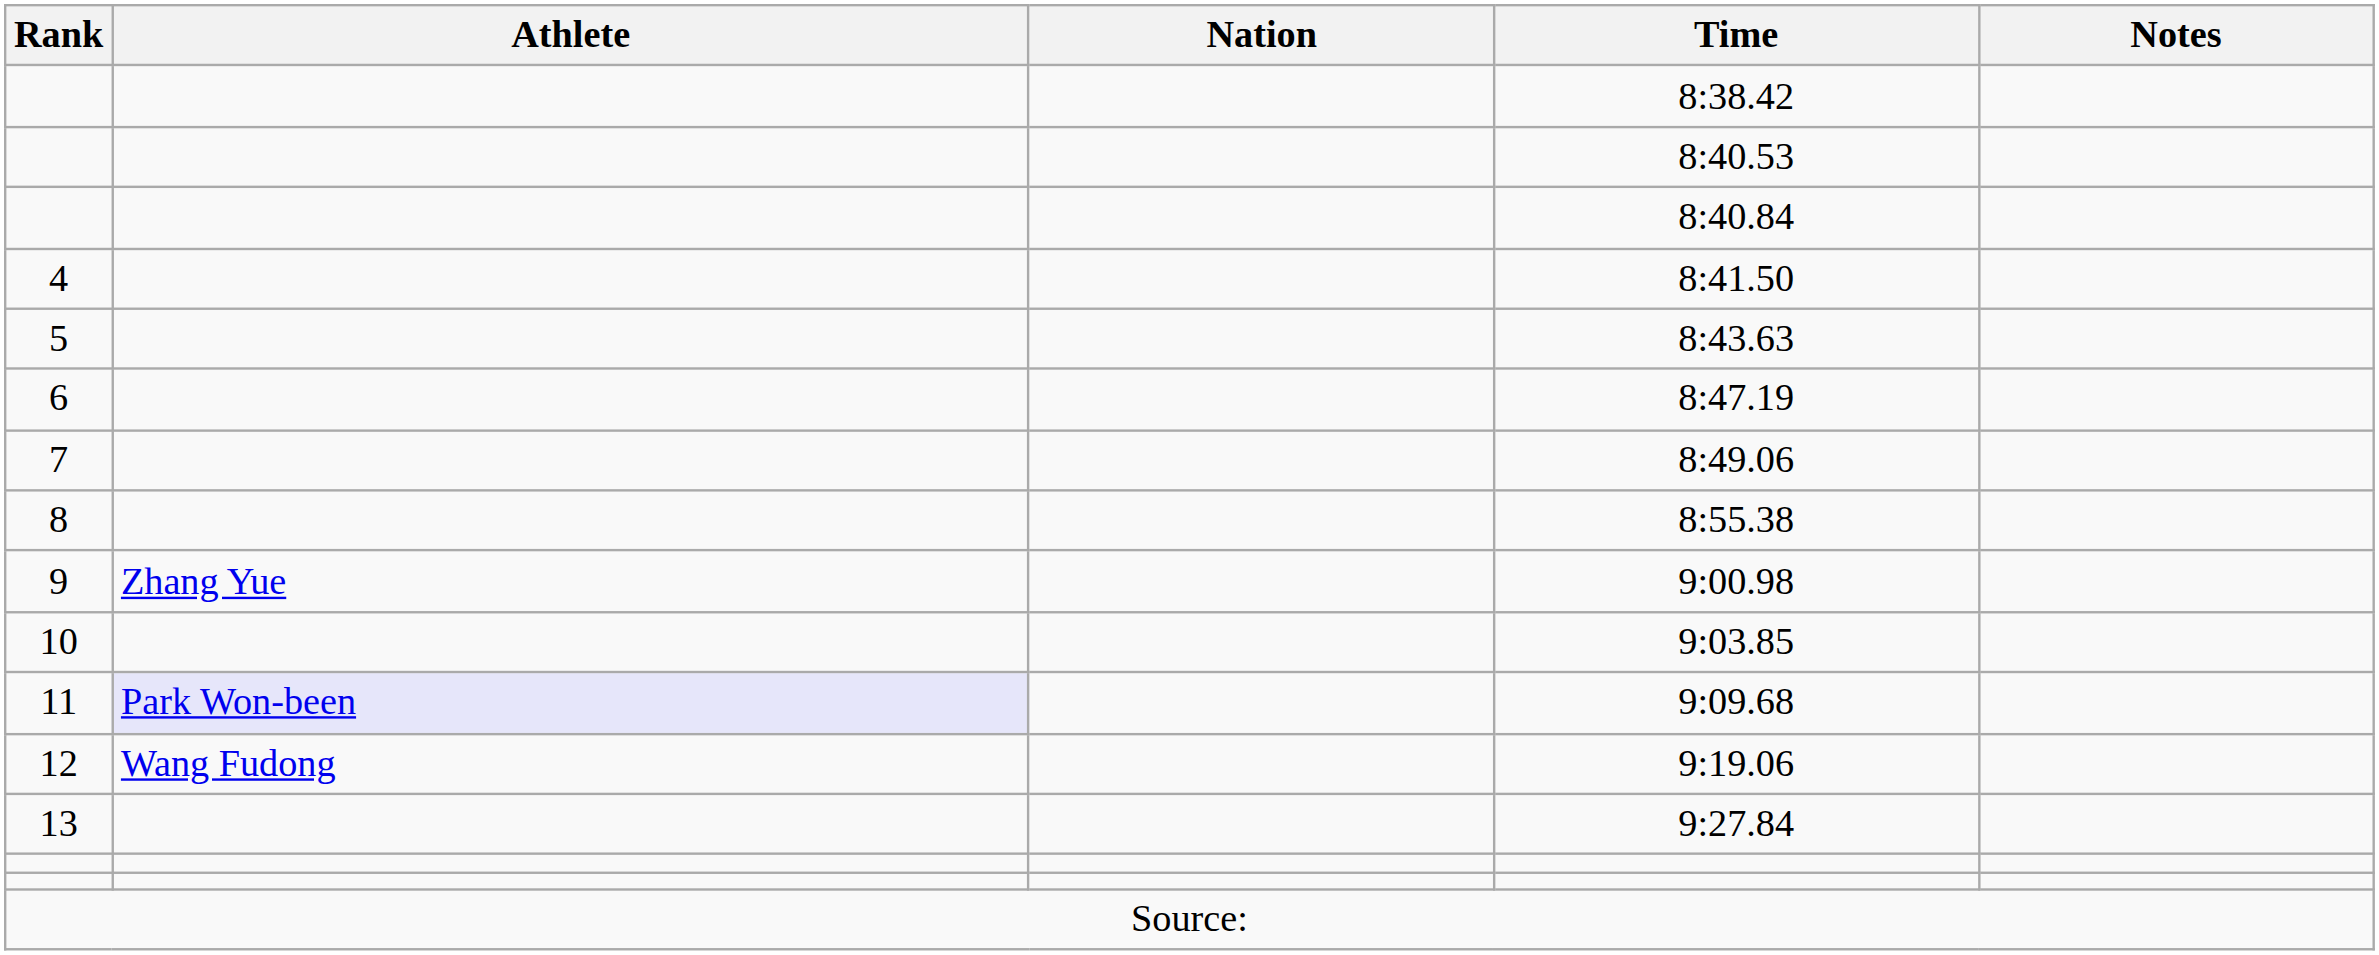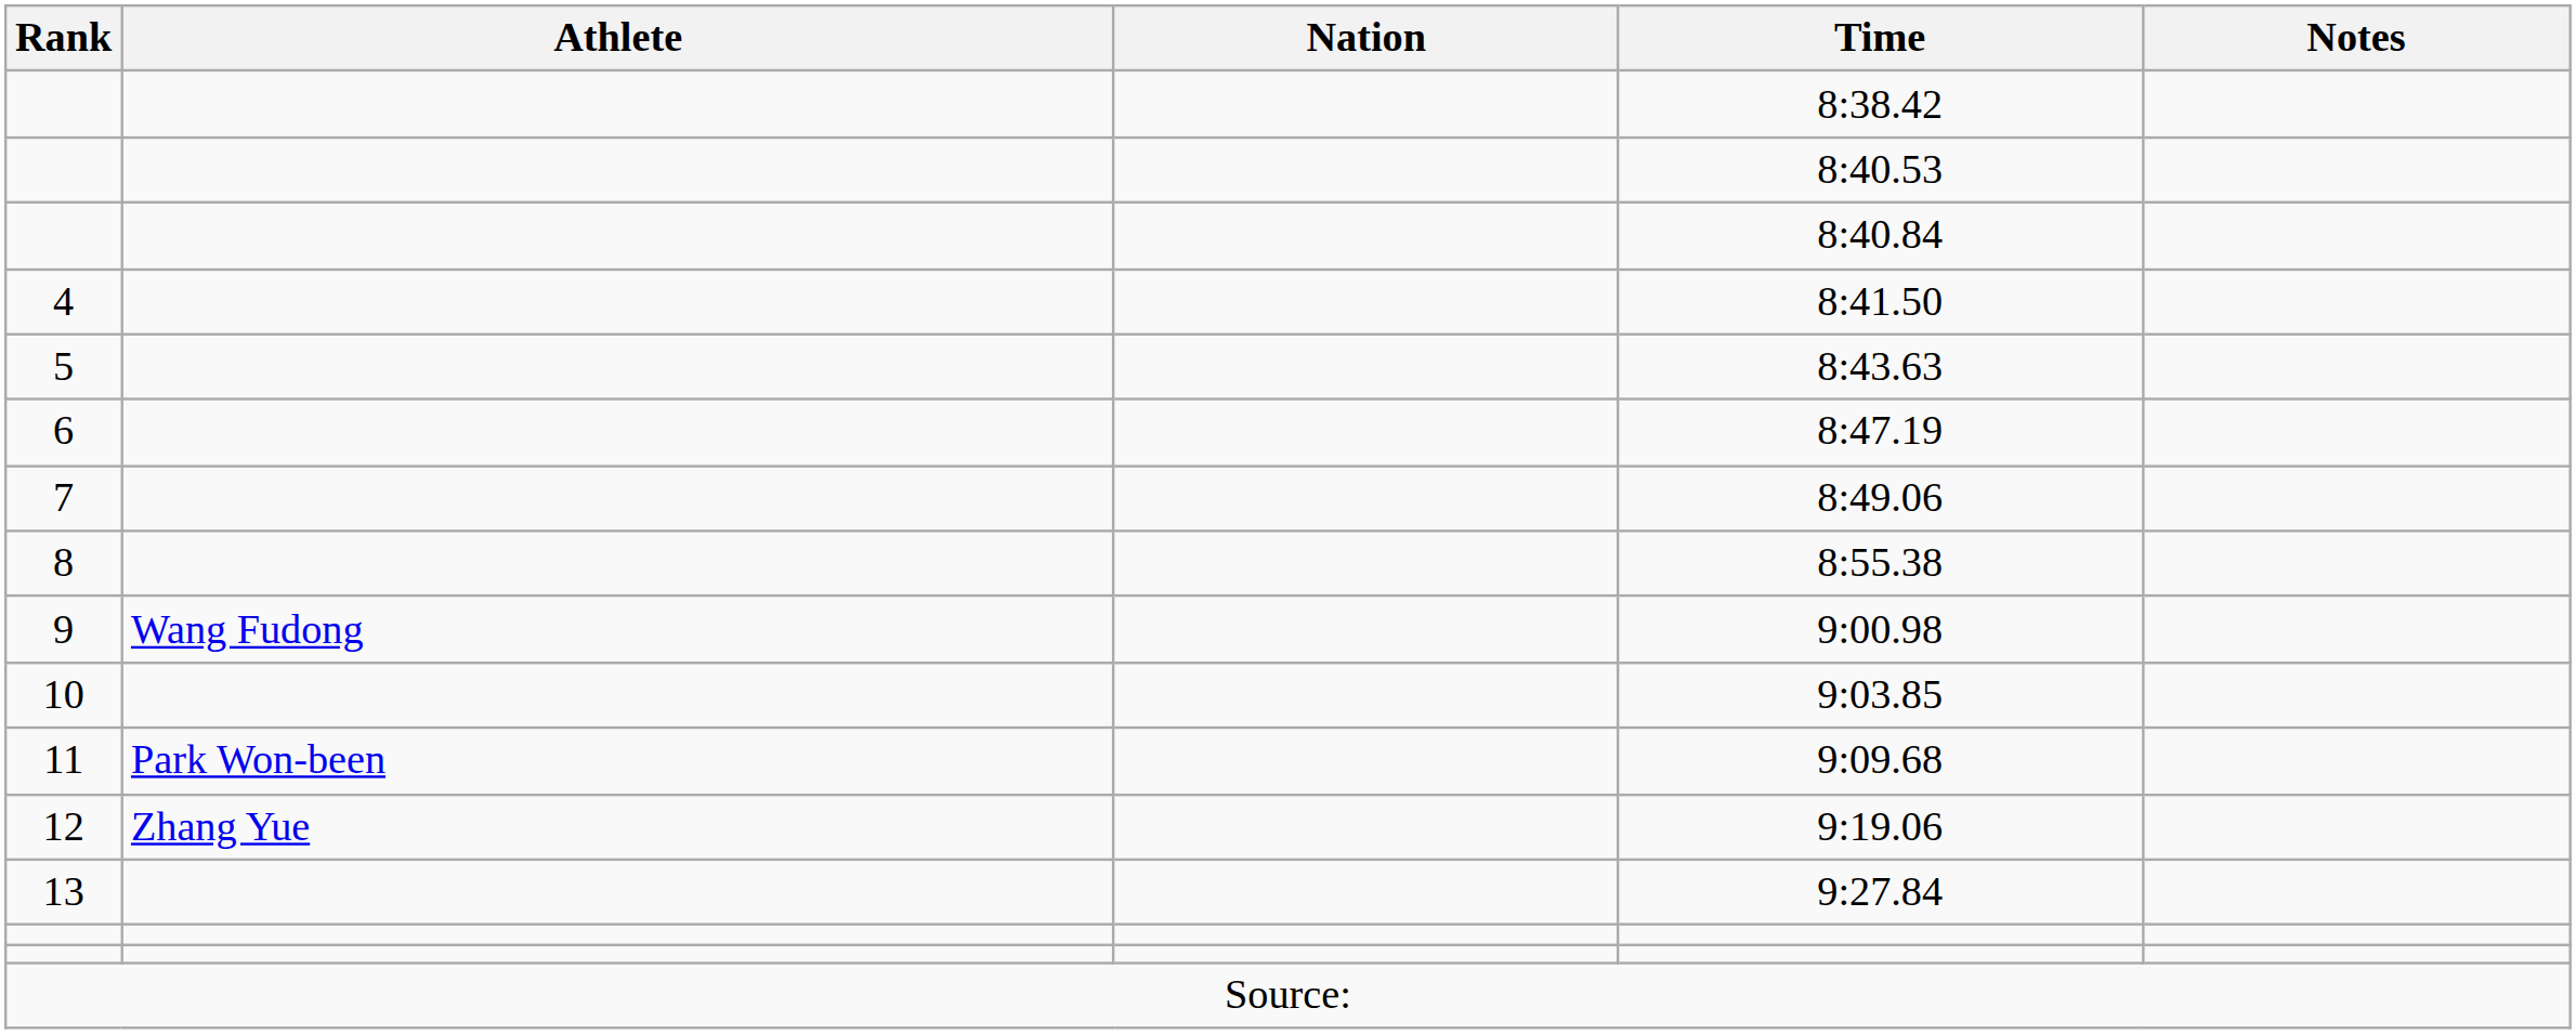9:00.98 | Athlete: Zhang Yue -> Wang Fudong
9:09.68 | Athlete: lavender background -> no background
9:19.06 | Athlete: Wang Fudong -> Zhang Yue
